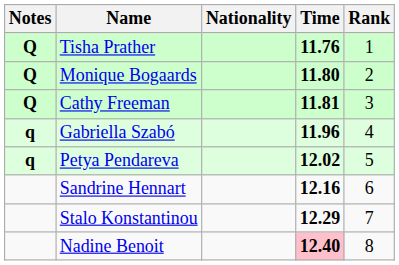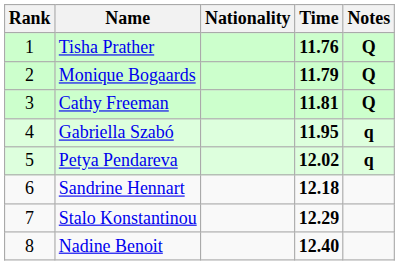columns swapped: Rank <-> Notes
Monique Bogaards | Time: 11.80 -> 11.79
Gabriella Szabó | Time: 11.96 -> 11.95
Sandrine Hennart | Time: 12.16 -> 12.18
Nadine Benoit | Time: pink background -> no background
